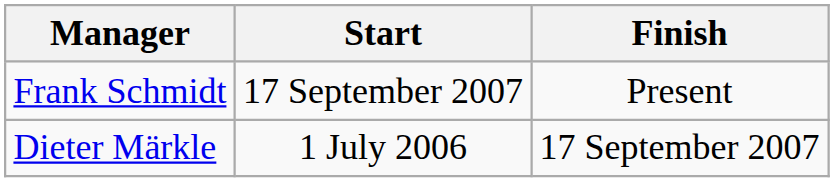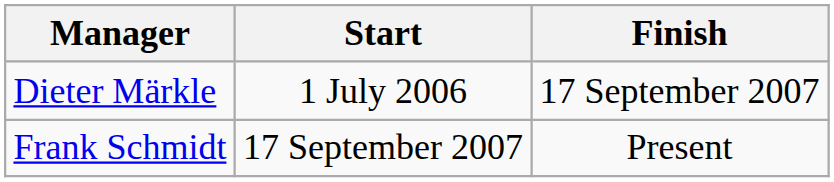rows swapped: Dieter Märkle <-> Frank Schmidt
